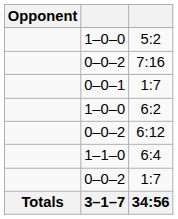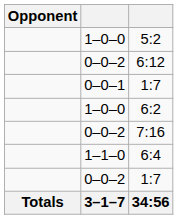rows swapped: 6:12 <-> 7:16
